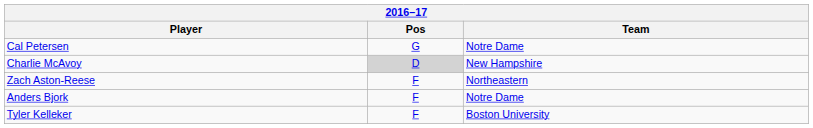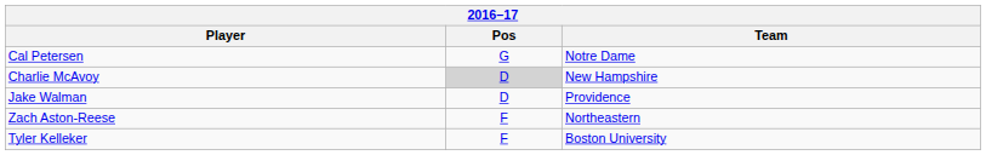+ row: Jake Walman | D | Providence
- row: Anders Bjork | F | Notre Dame
